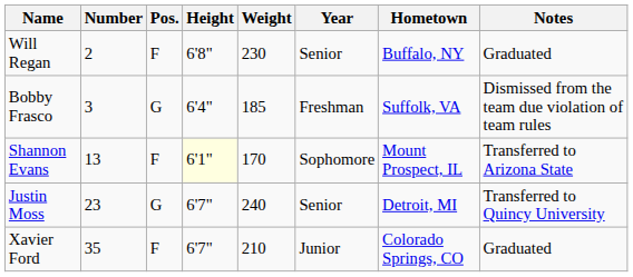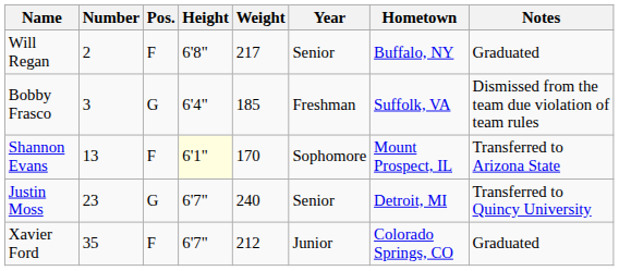Will Regan | Weight: 230 -> 217
Xavier Ford | Weight: 210 -> 212
